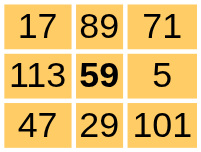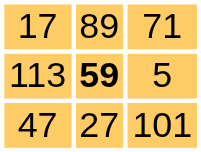47 | column 2: 29 -> 27
